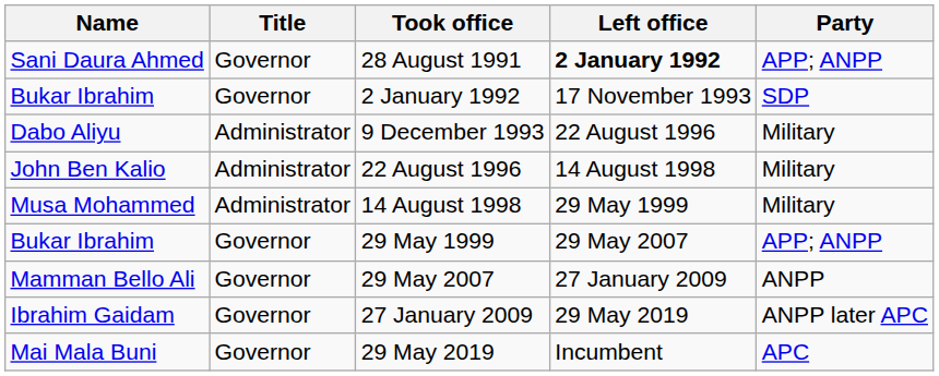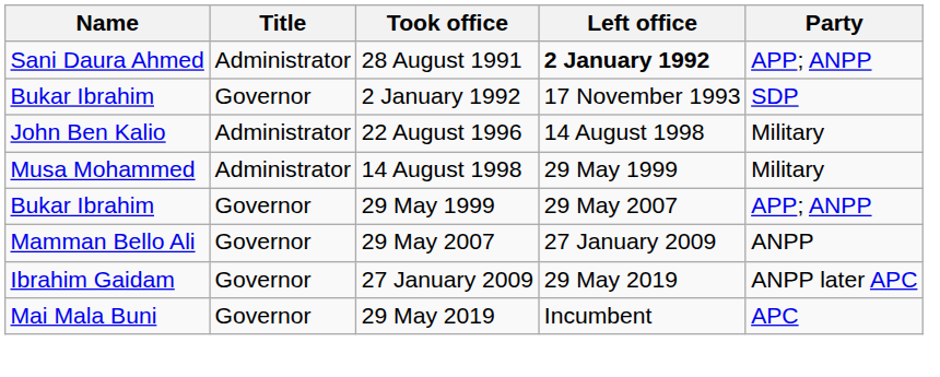28 August 1991 | Title: Governor -> Administrator
- row: Dabo Aliyu | Administrator | 9 December 1993 | 22 August 1996 | Military
